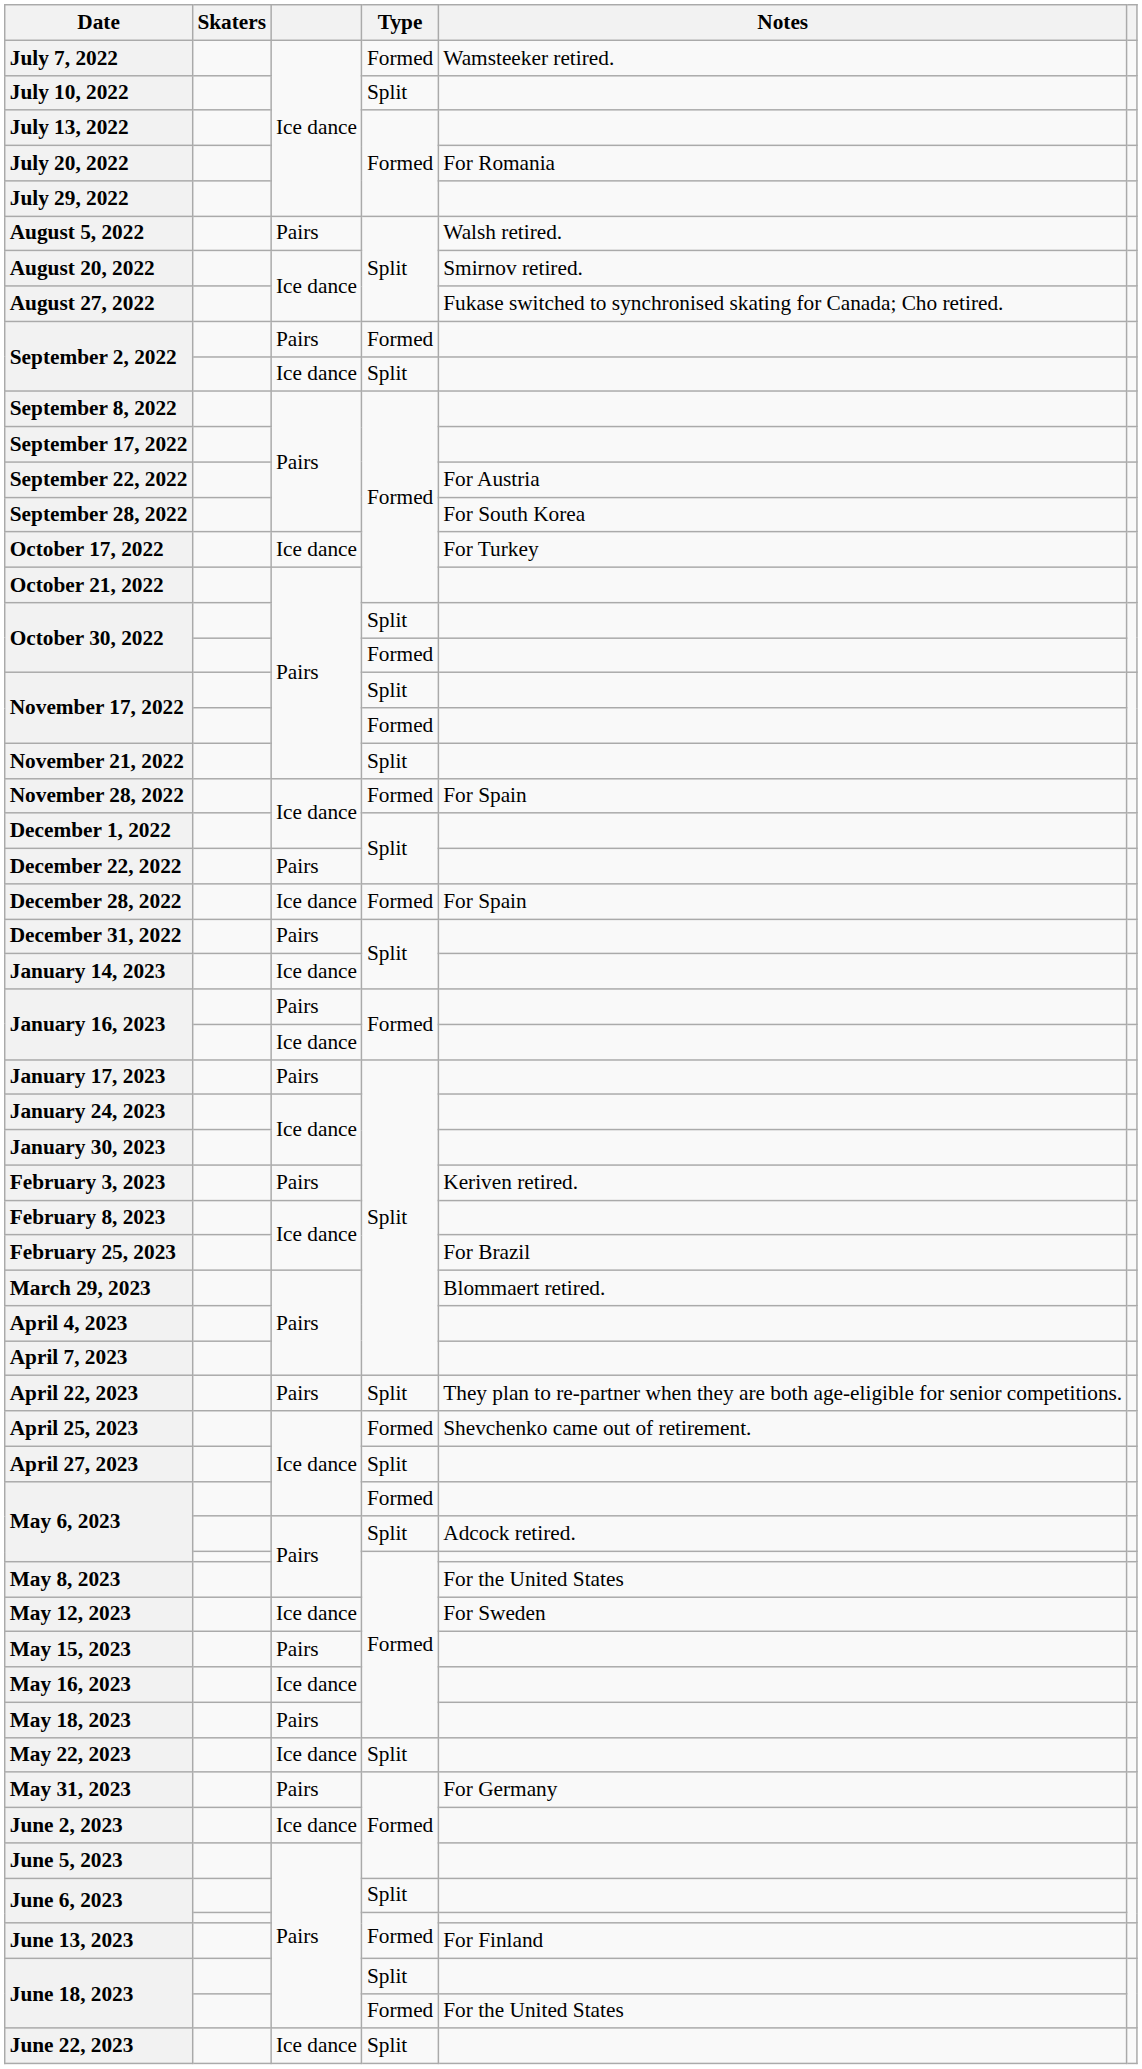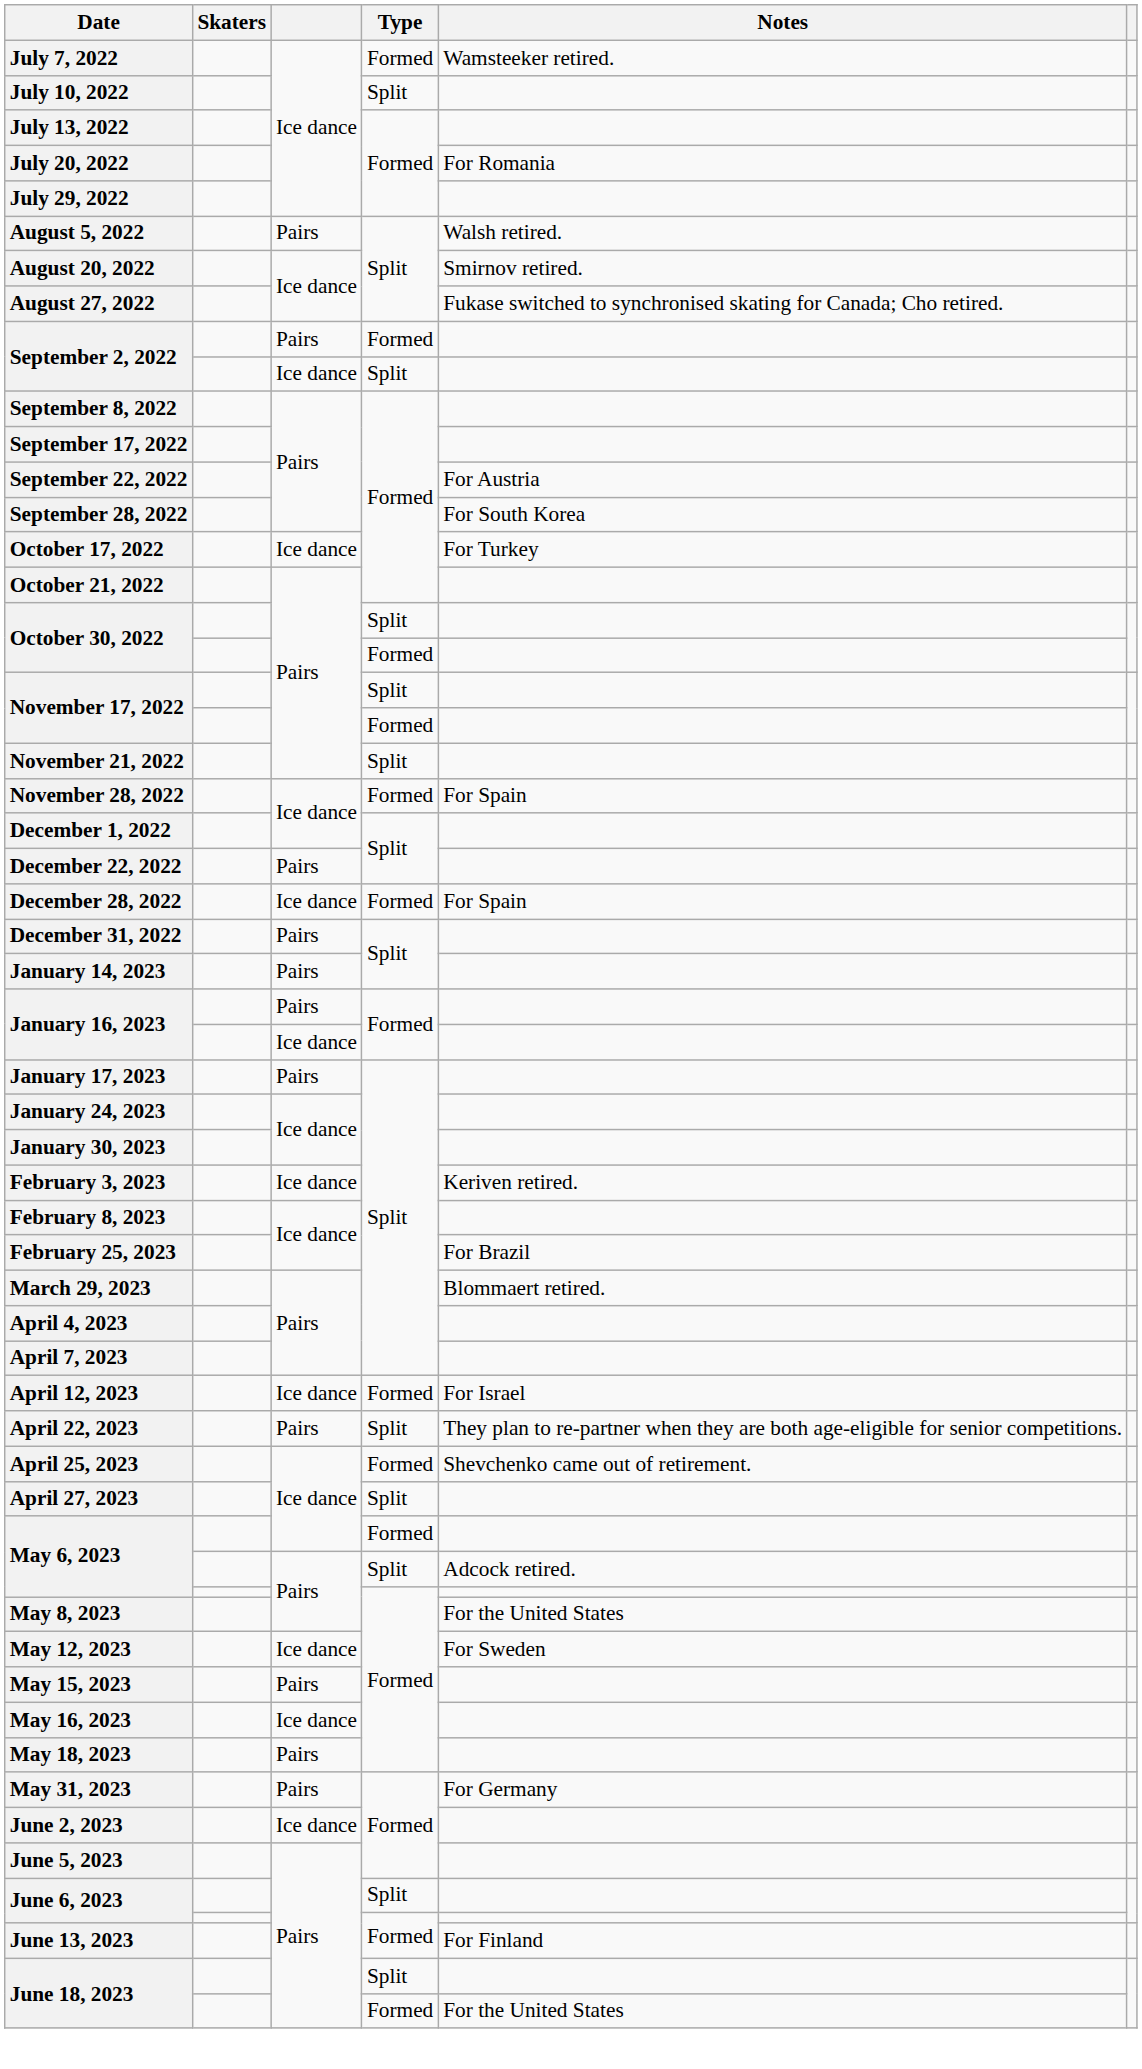January 14, 2023 | column 3: Ice dance -> Pairs
February 3, 2023 | column 3: Pairs -> Ice dance
+ row: April 12, 2023 | Ice dance | Formed | For Israel
- row: May 22, 2023 | Ice dance | Split
- row: June 22, 2023 | Ice dance | Split
